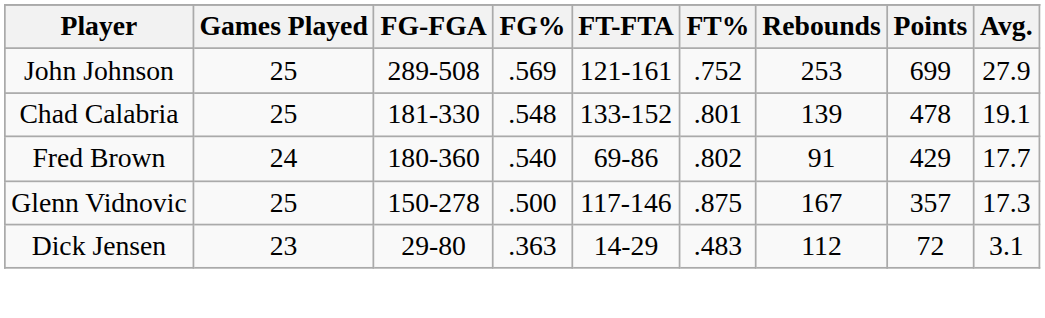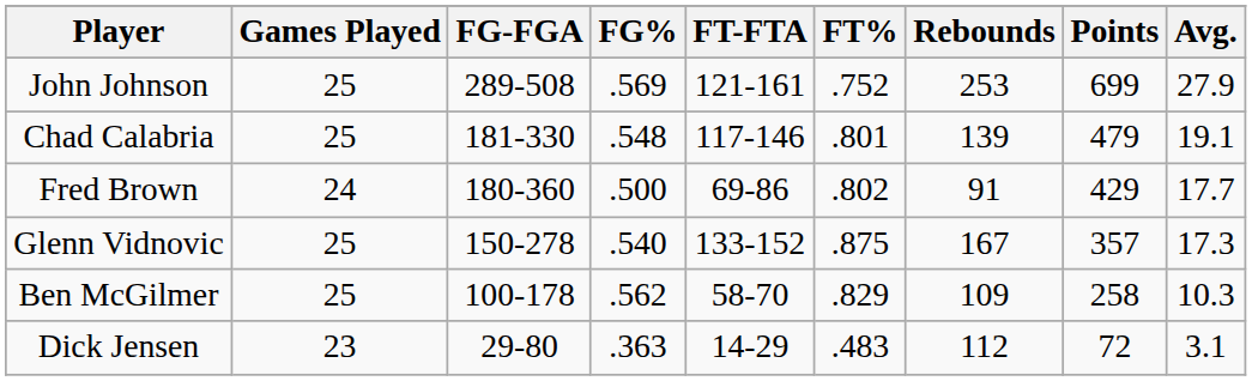Chad Calabria | FT-FTA: 133-152 -> 117-146
Chad Calabria | Points: 478 -> 479
Fred Brown | FG%: .540 -> .500
Glenn Vidnovic | FG%: .500 -> .540
Glenn Vidnovic | FT-FTA: 117-146 -> 133-152
+ row: Ben McGilmer | 25 | 100-178 | .562 | 58-70 | .829 | 109 | 258 | 10.3
